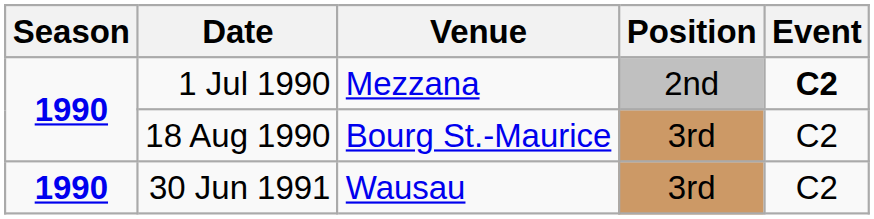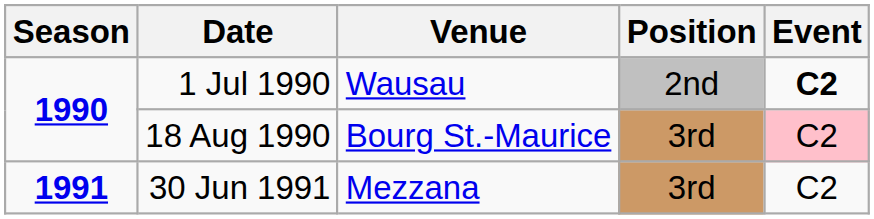1 Jul 1990 | Venue: Mezzana -> Wausau
18 Aug 1990 | Event: no background -> pink background
30 Jun 1991 | Season: 1990 -> 1991
30 Jun 1991 | Venue: Wausau -> Mezzana
